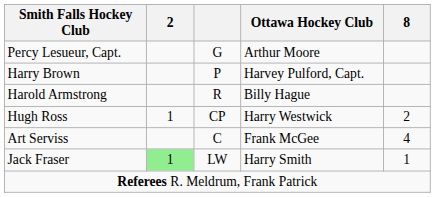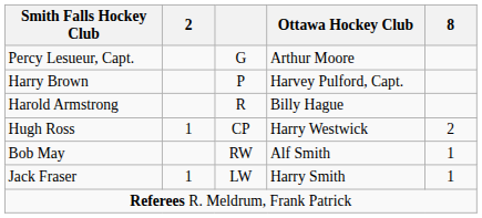- row: Art Serviss | C | Frank McGee | 4
+ row: Bob May | RW | Alf Smith | 1
Jack Fraser | 2: lightgreen background -> no background
